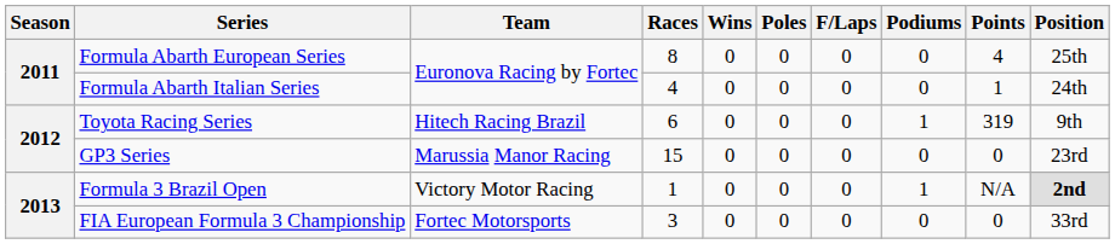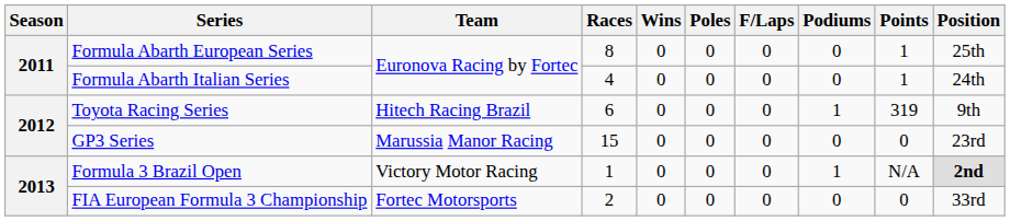Formula Abarth European Series | Points: 4 -> 1
FIA European Formula 3 Championship | Races: 3 -> 2
